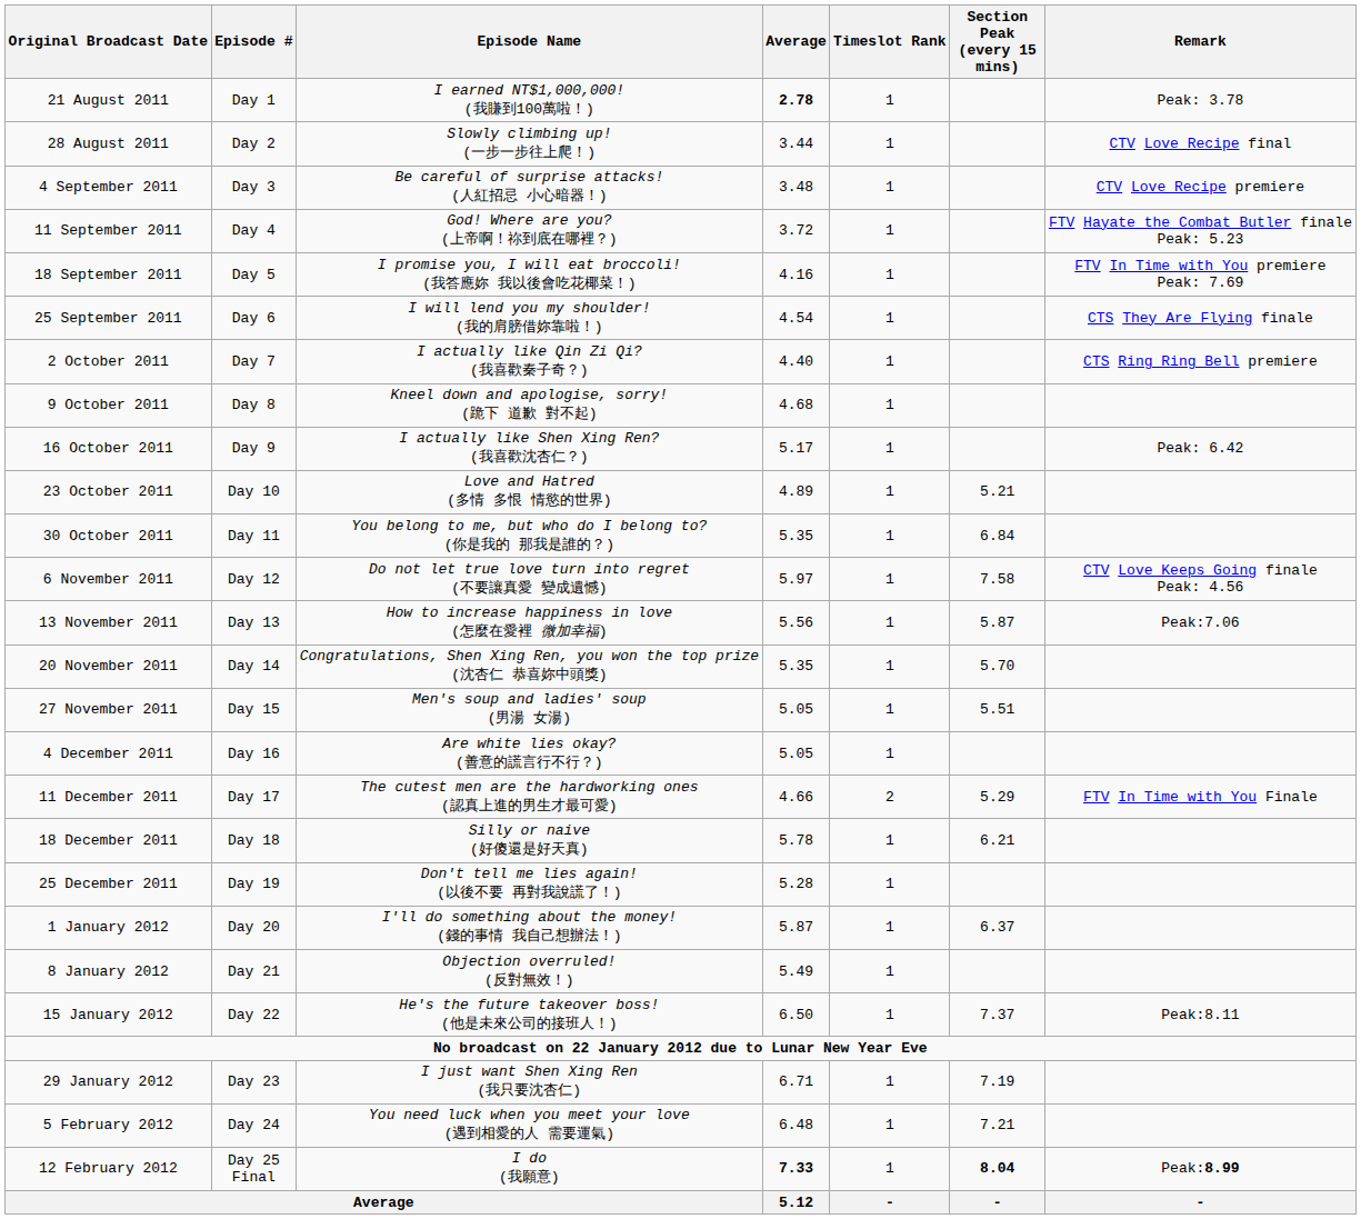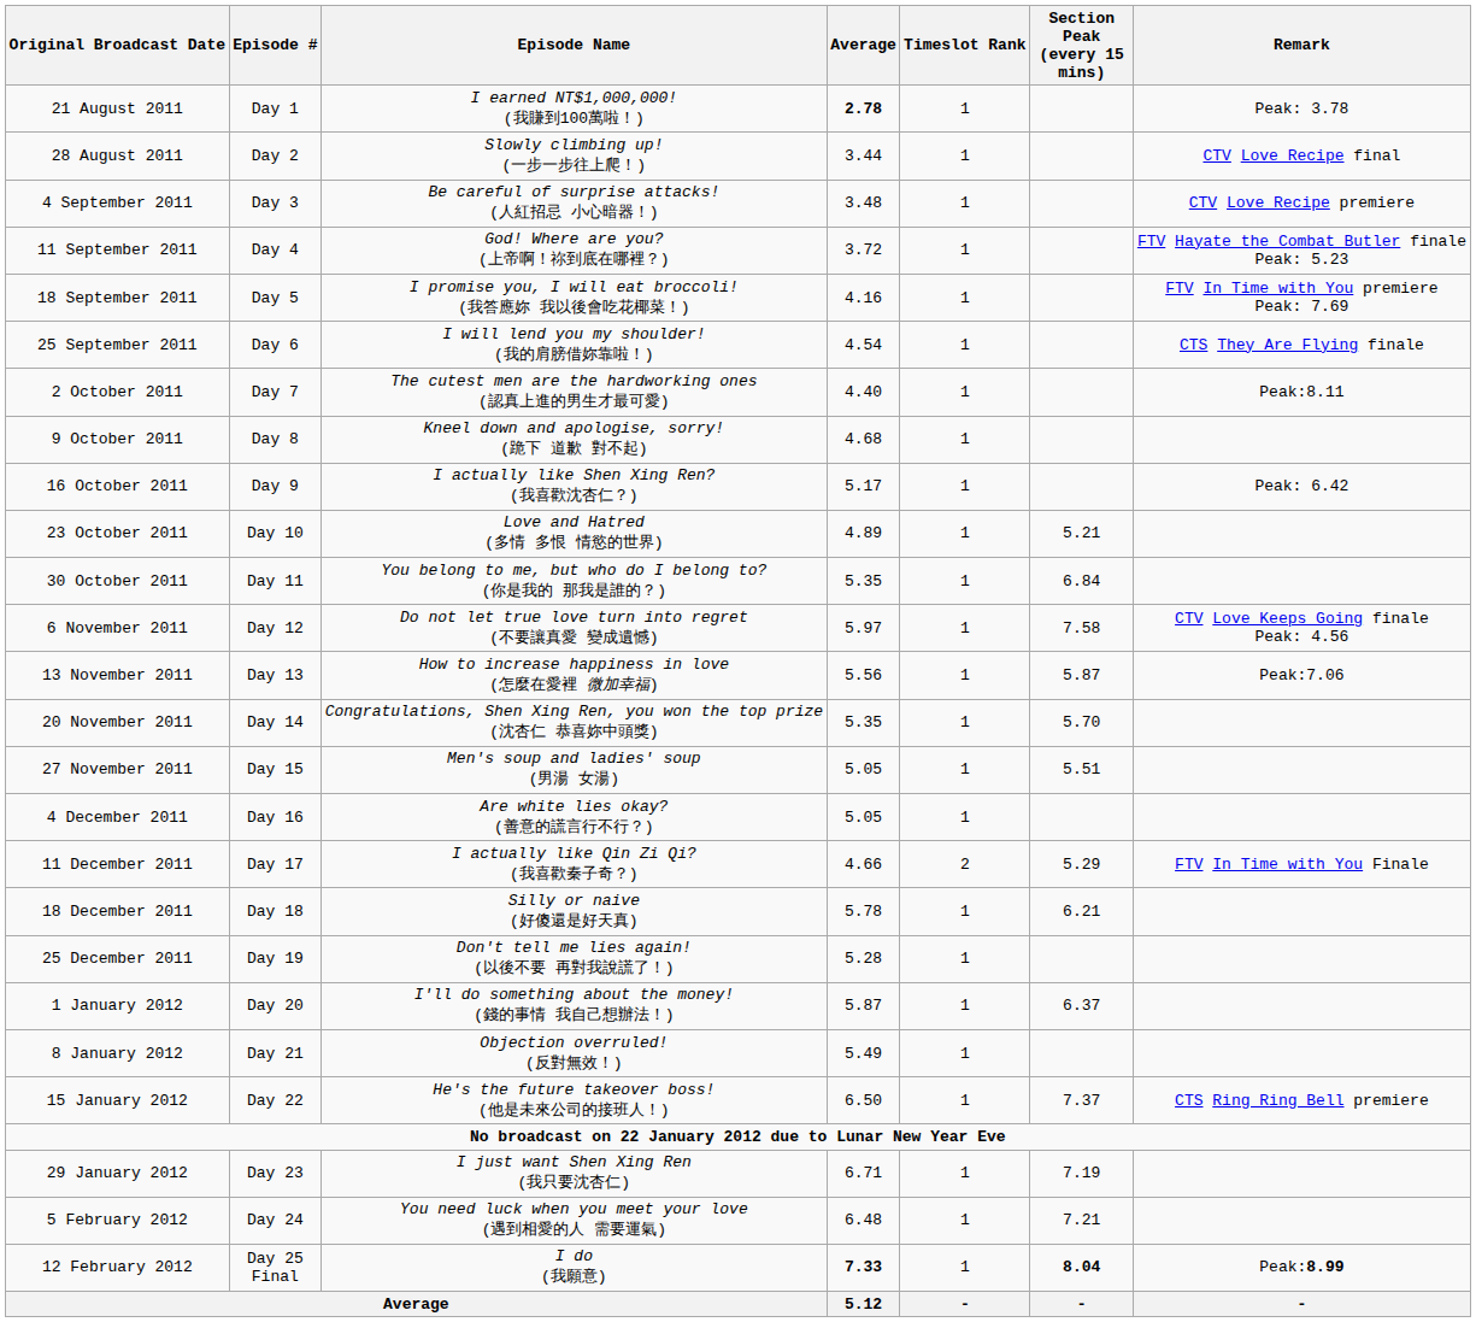2 October 2011 | Episode Name: I actually like Qin Zi Qi? (我喜歡秦子奇？) -> The cutest men are the hardworking ones (認真上進的男生才最可愛)
2 October 2011 | Remark: CTS Ring Ring Bell premiere -> Peak:8.11
11 December 2011 | Episode Name: The cutest men are the hardworking ones (認真上進的男生才最可愛) -> I actually like Qin Zi Qi? (我喜歡秦子奇？)
15 January 2012 | Remark: Peak:8.11 -> CTS Ring Ring Bell premiere
